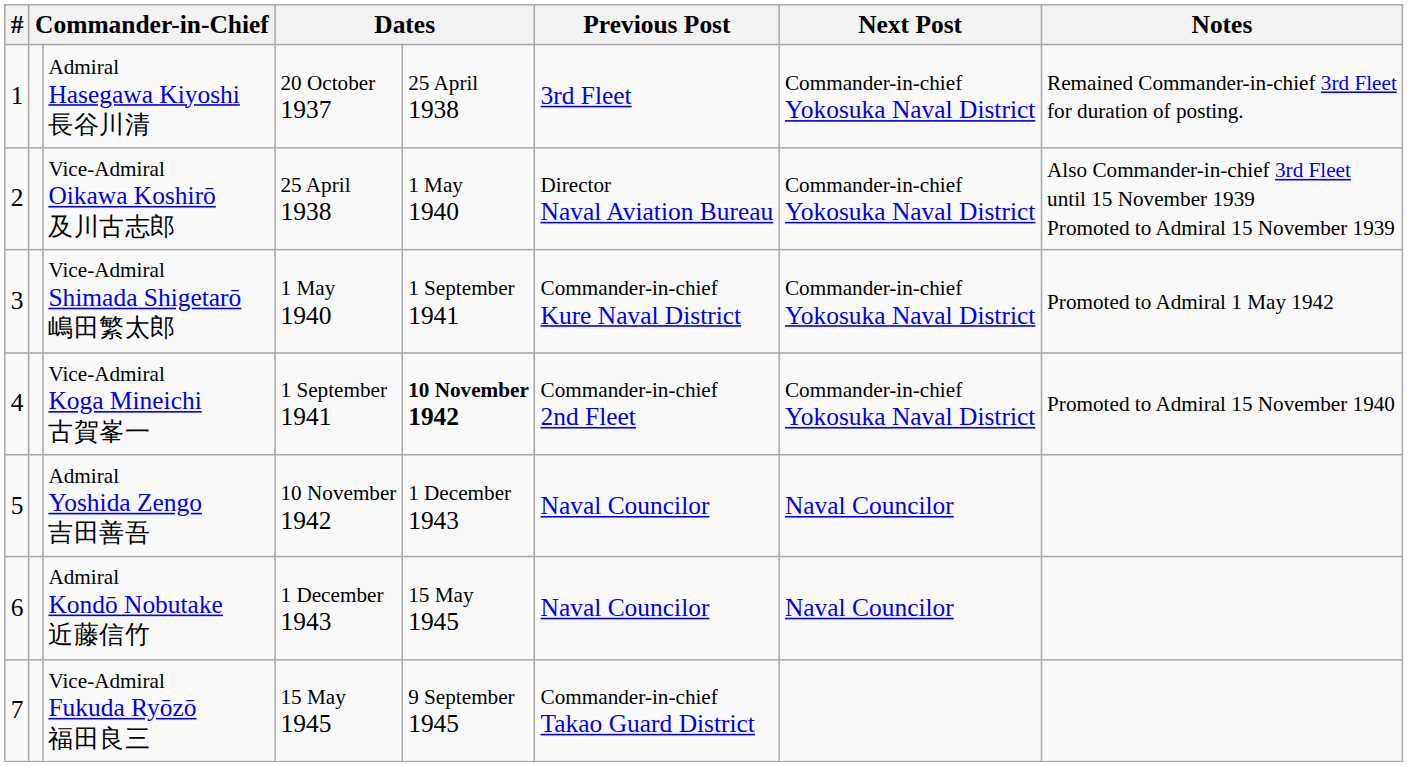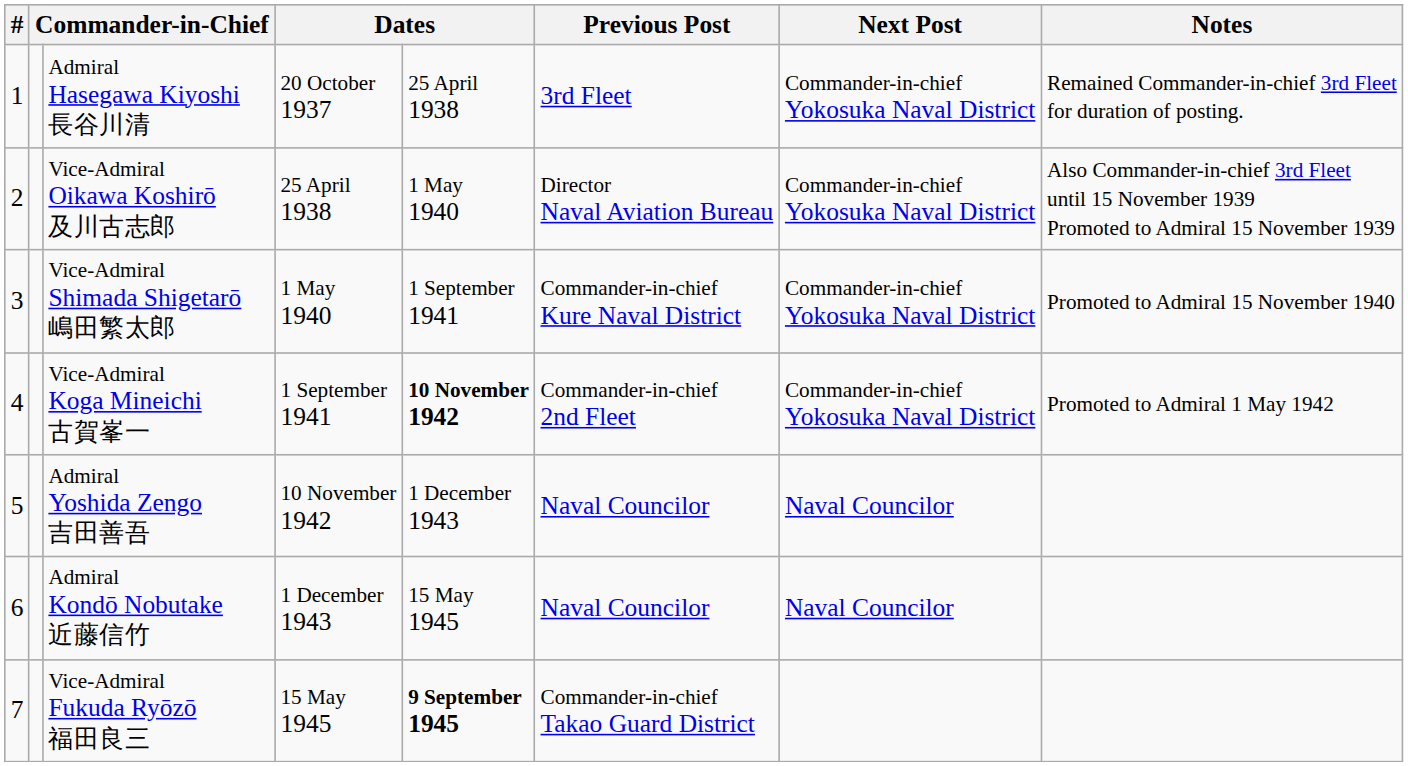Vice-Admiral Shimada Shigetarō 嶋田繁太郎 | Notes: Promoted to Admiral 1 May 1942 -> Promoted to Admiral 15 November 1940
Vice-Admiral Koga Mineichi 古賀峯一 | Notes: Promoted to Admiral 15 November 1940 -> Promoted to Admiral 1 May 1942
Vice-Admiral Fukuda Ryōzō 福田良三 | column 5: normal -> bold
